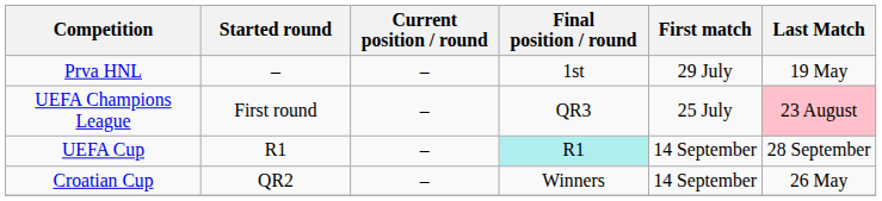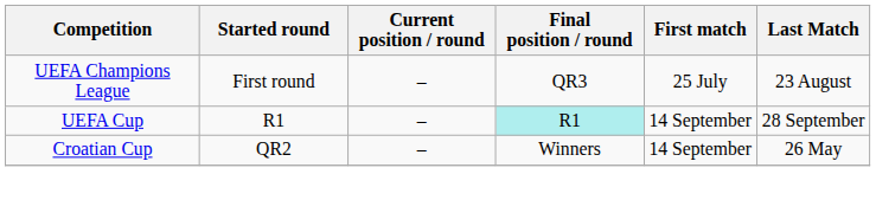- row: Prva HNL | – | – | 1st | 29 July | 19 May
UEFA Champions League | Last Match: pink background -> no background
